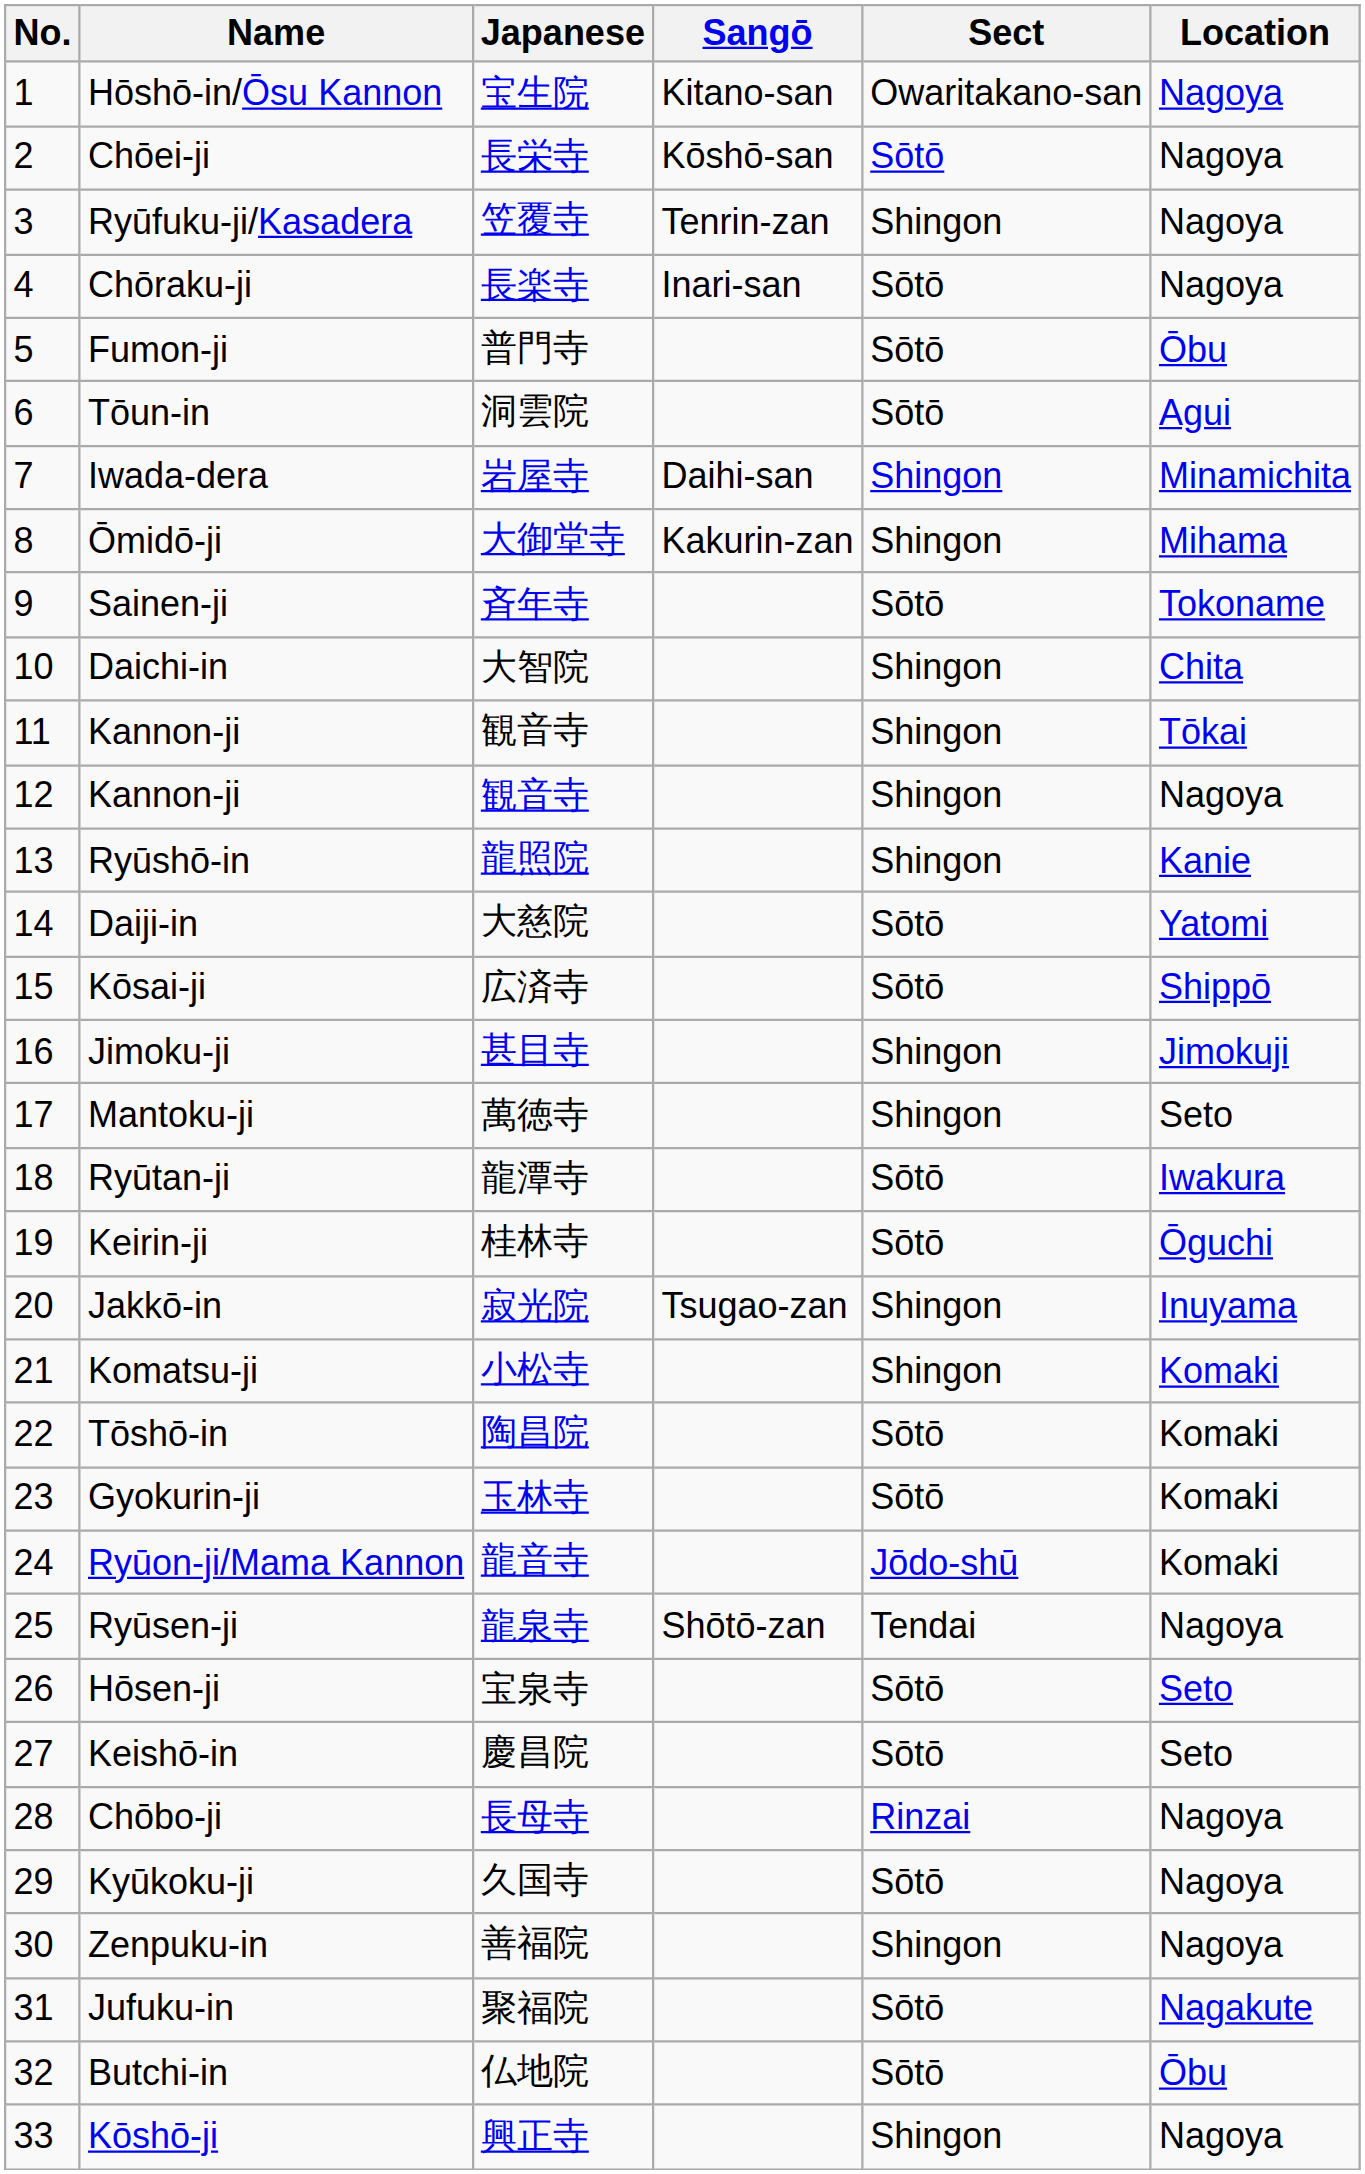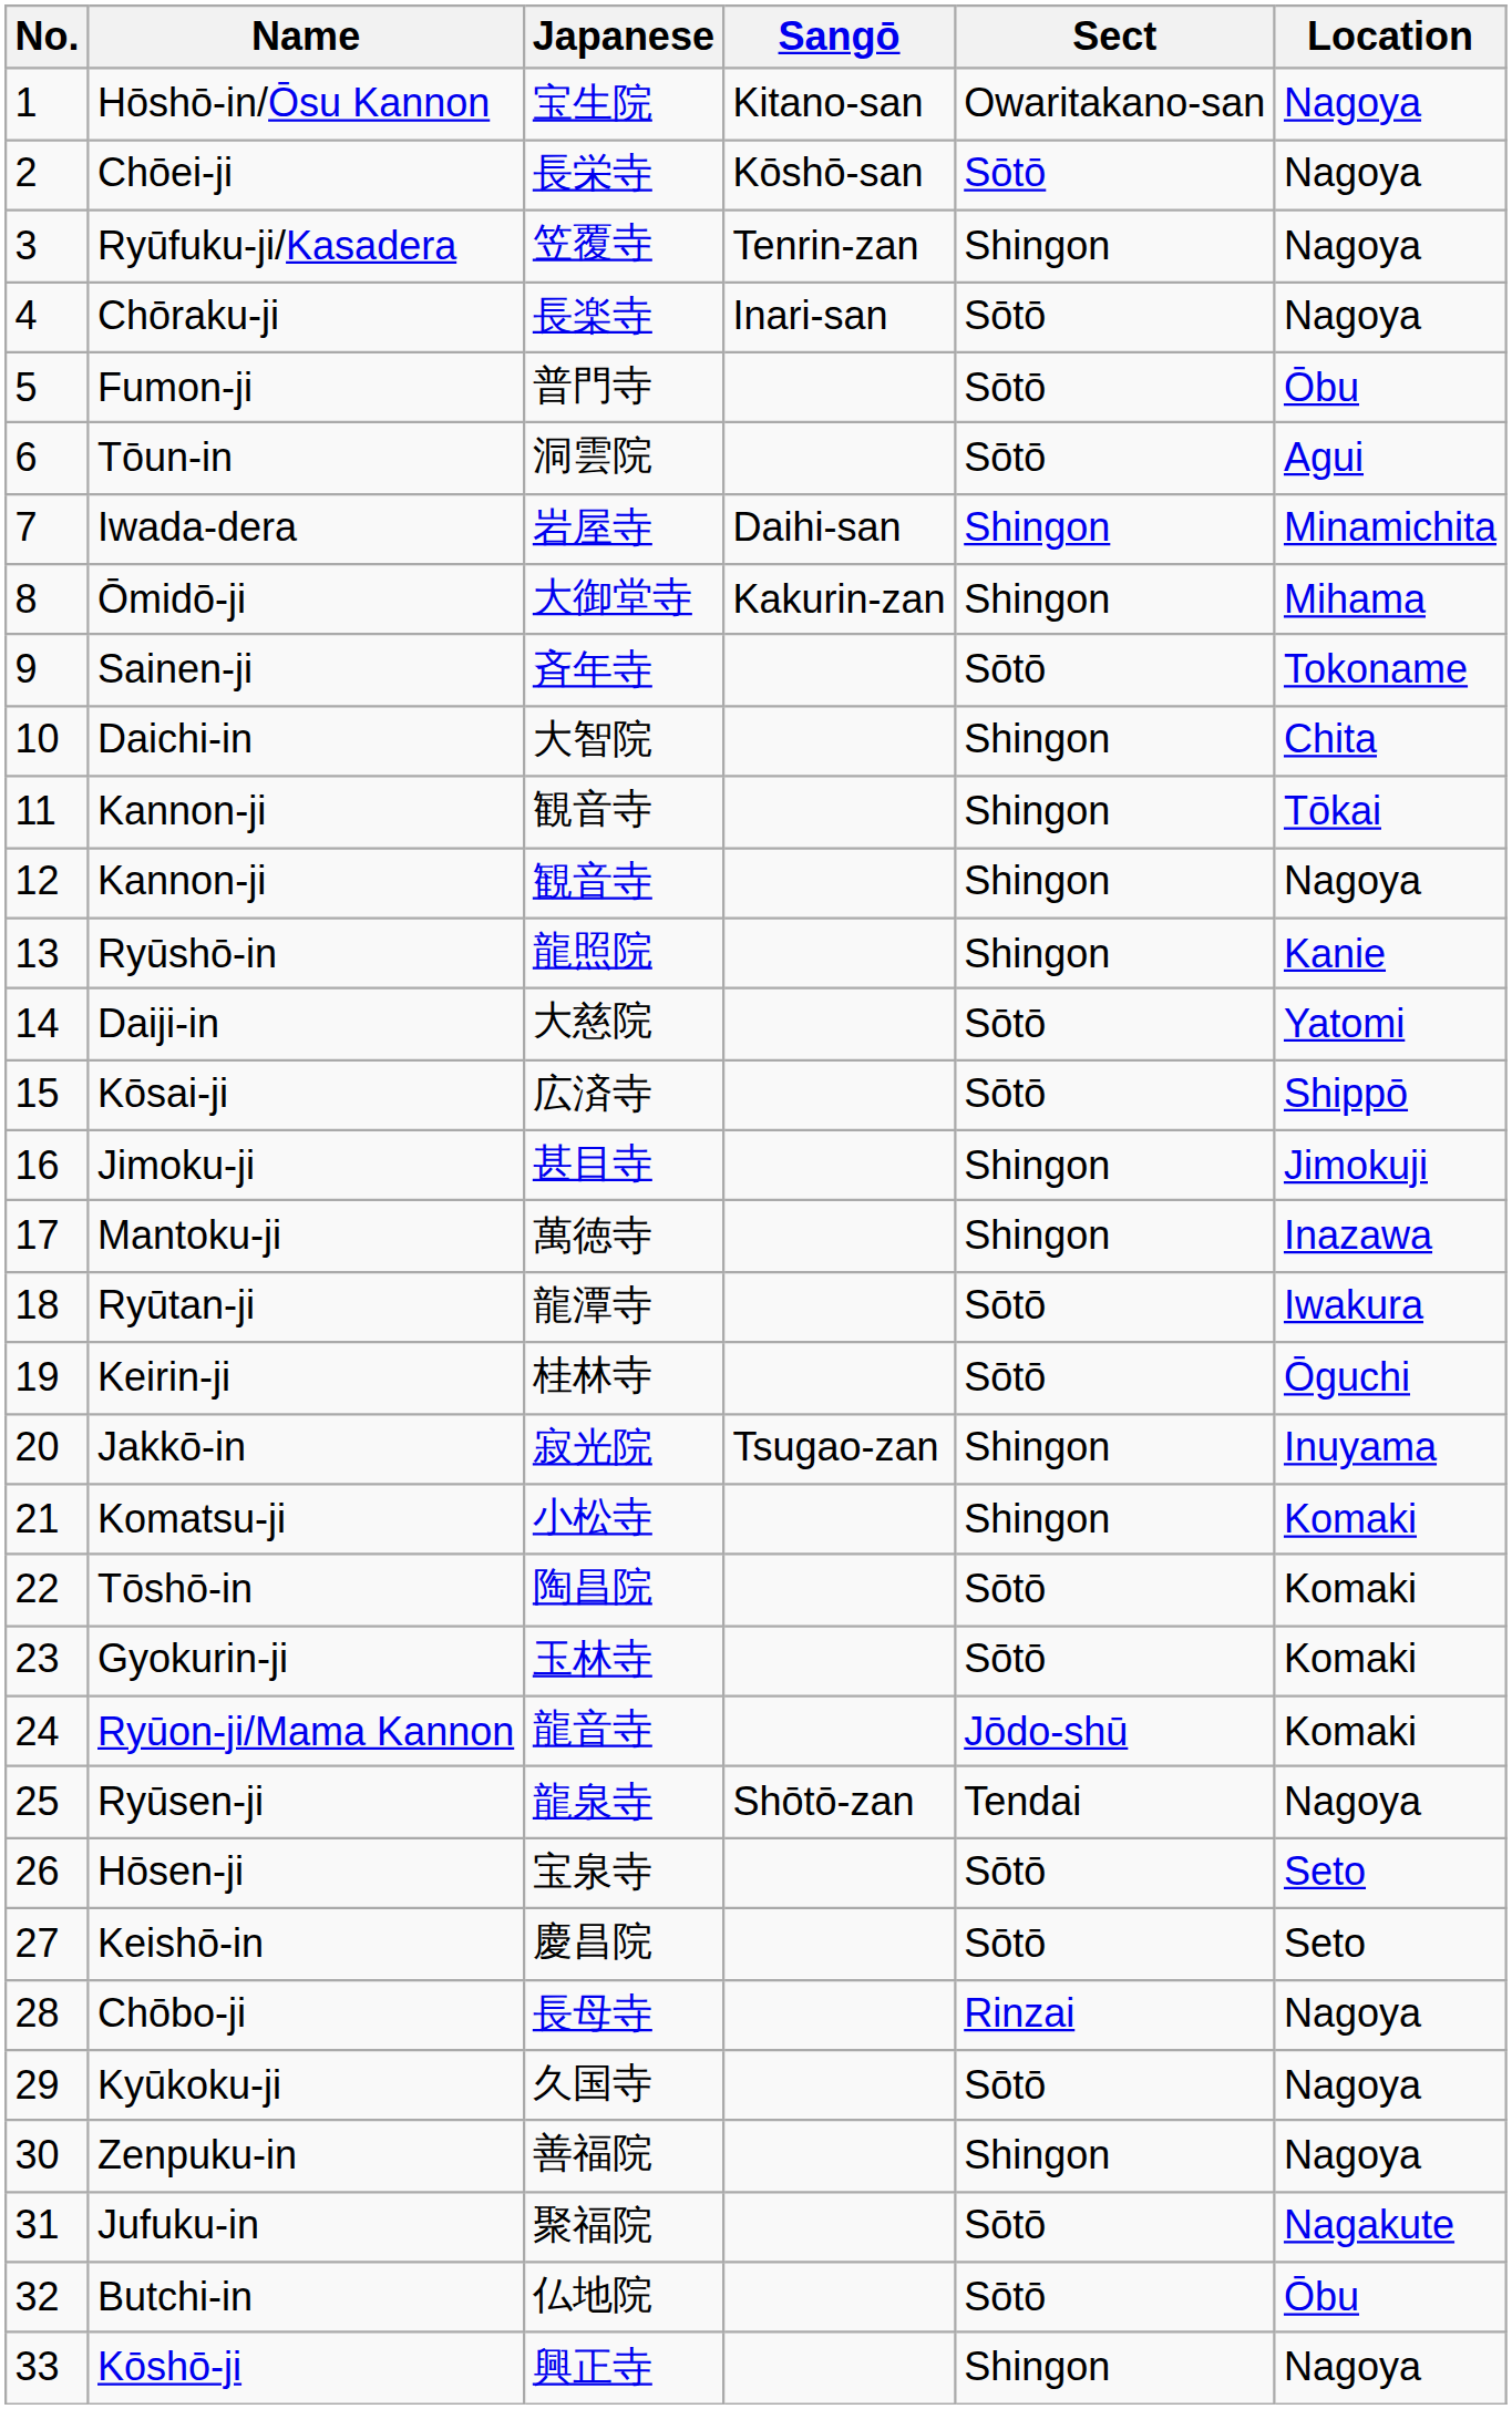Mantoku-ji | Location: Seto -> Inazawa
